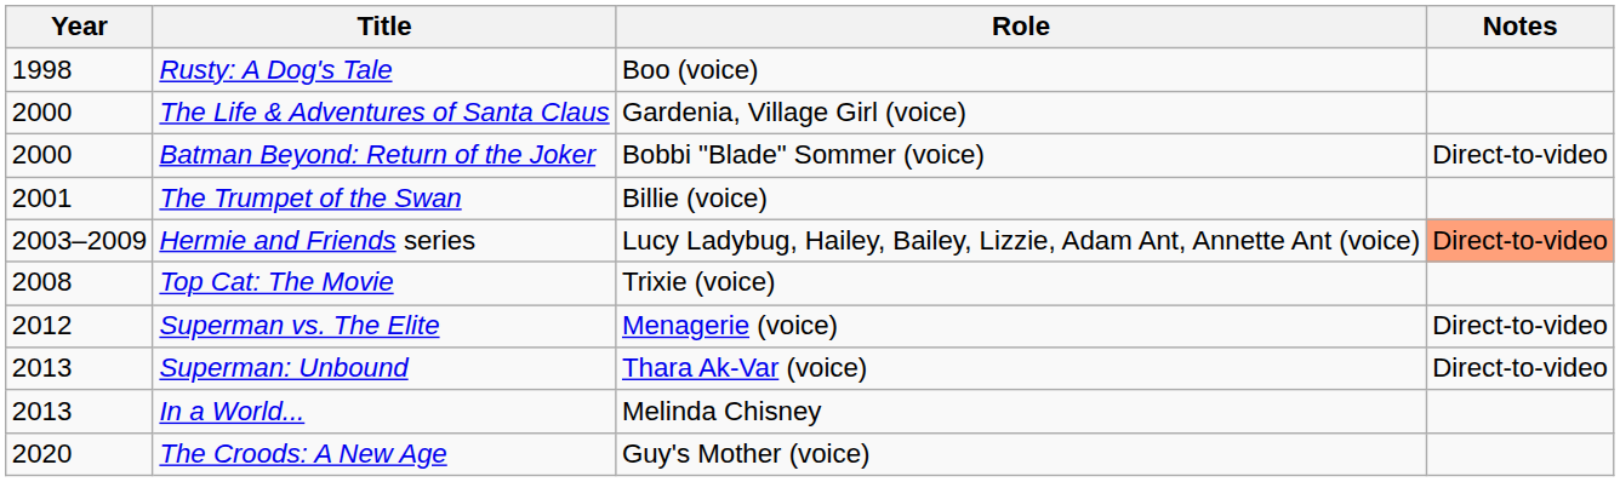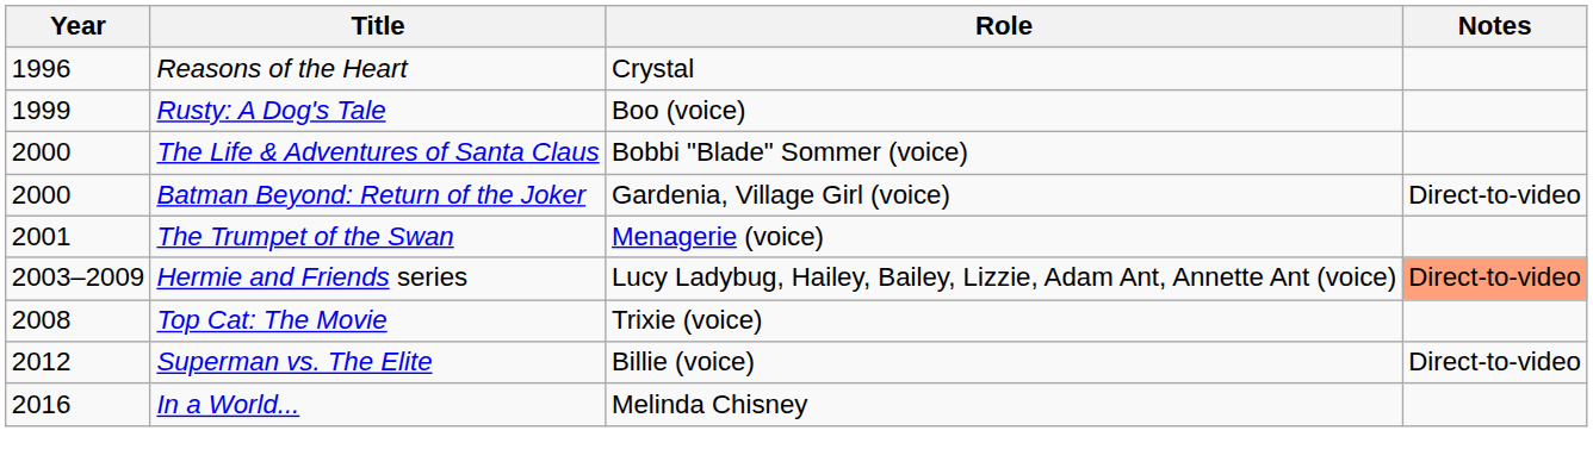+ row: 1996 | Reasons of the Heart | Crystal
Rusty: A Dog's Tale | Year: 1998 -> 1999
The Life & Adventures of Santa Claus | Role: Gardenia, Village Girl (voice) -> Bobbi "Blade" Sommer (voice)
Batman Beyond: Return of the Joker | Role: Bobbi "Blade" Sommer (voice) -> Gardenia, Village Girl (voice)
The Trumpet of the Swan | Role: Billie (voice) -> Menagerie (voice)
Superman vs. The Elite | Role: Menagerie (voice) -> Billie (voice)
- row: 2013 | Superman: Unbound | Thara Ak-Var (voice) | Direct-to-video
In a World... | Year: 2013 -> 2016
- row: 2020 | The Croods: A New Age | Guy's Mother (voice)
